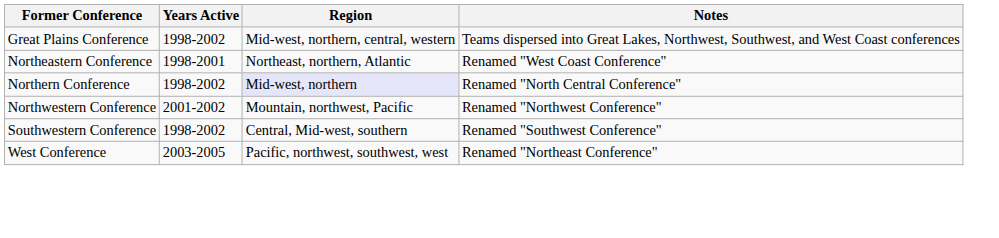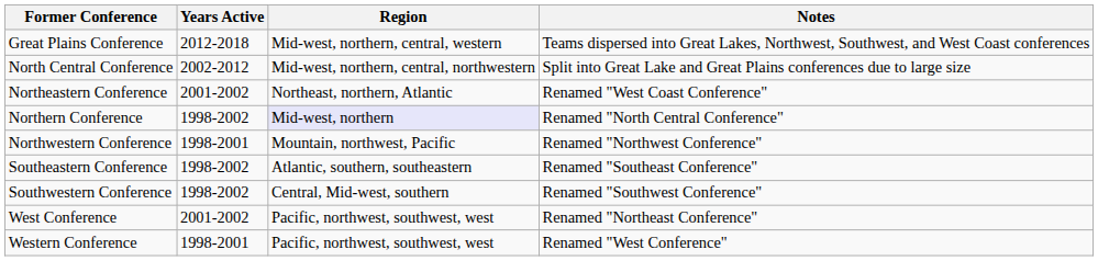Great Plains Conference | Years Active: 1998-2002 -> 2012-2018
+ row: North Central Conference | 2002-2012 | Mid-west, northern, central, northwestern | Split into Great Lake and Great Plains conferences due to large size
Northeastern Conference | Years Active: 1998-2001 -> 2001-2002
Northwestern Conference | Years Active: 2001-2002 -> 1998-2001
+ row: Southeastern Conference | 1998-2002 | Atlantic, southern, southeastern | Renamed "Southeast Conference"
West Conference | Years Active: 2003-2005 -> 2001-2002
+ row: Western Conference | 1998-2001 | Pacific, northwest, southwest, west | Renamed "West Conference"
